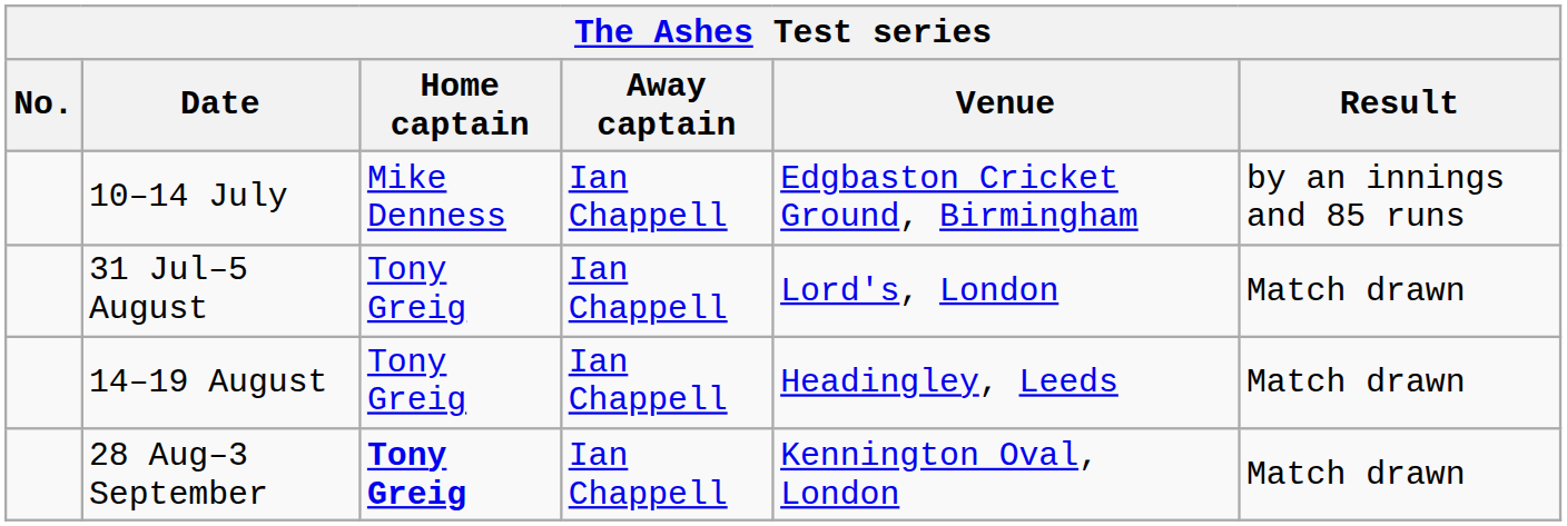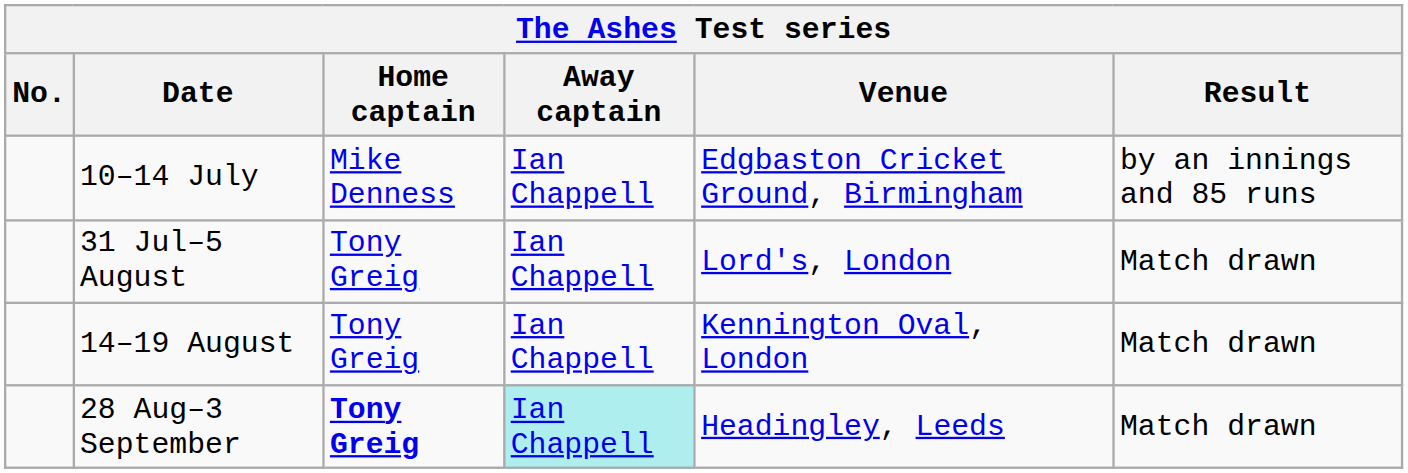14–19 August | Venue: Headingley, Leeds -> Kennington Oval, London
28 Aug–3 September | Away captain: no background -> paleturquoise background
28 Aug–3 September | Venue: Kennington Oval, London -> Headingley, Leeds
